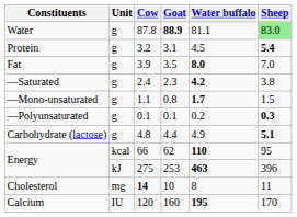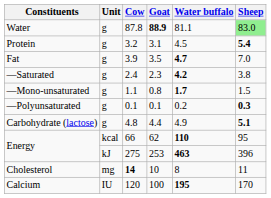Fat | Water buffalo: 8.0 -> 4.7
Calcium | Goat: 160 -> 100
